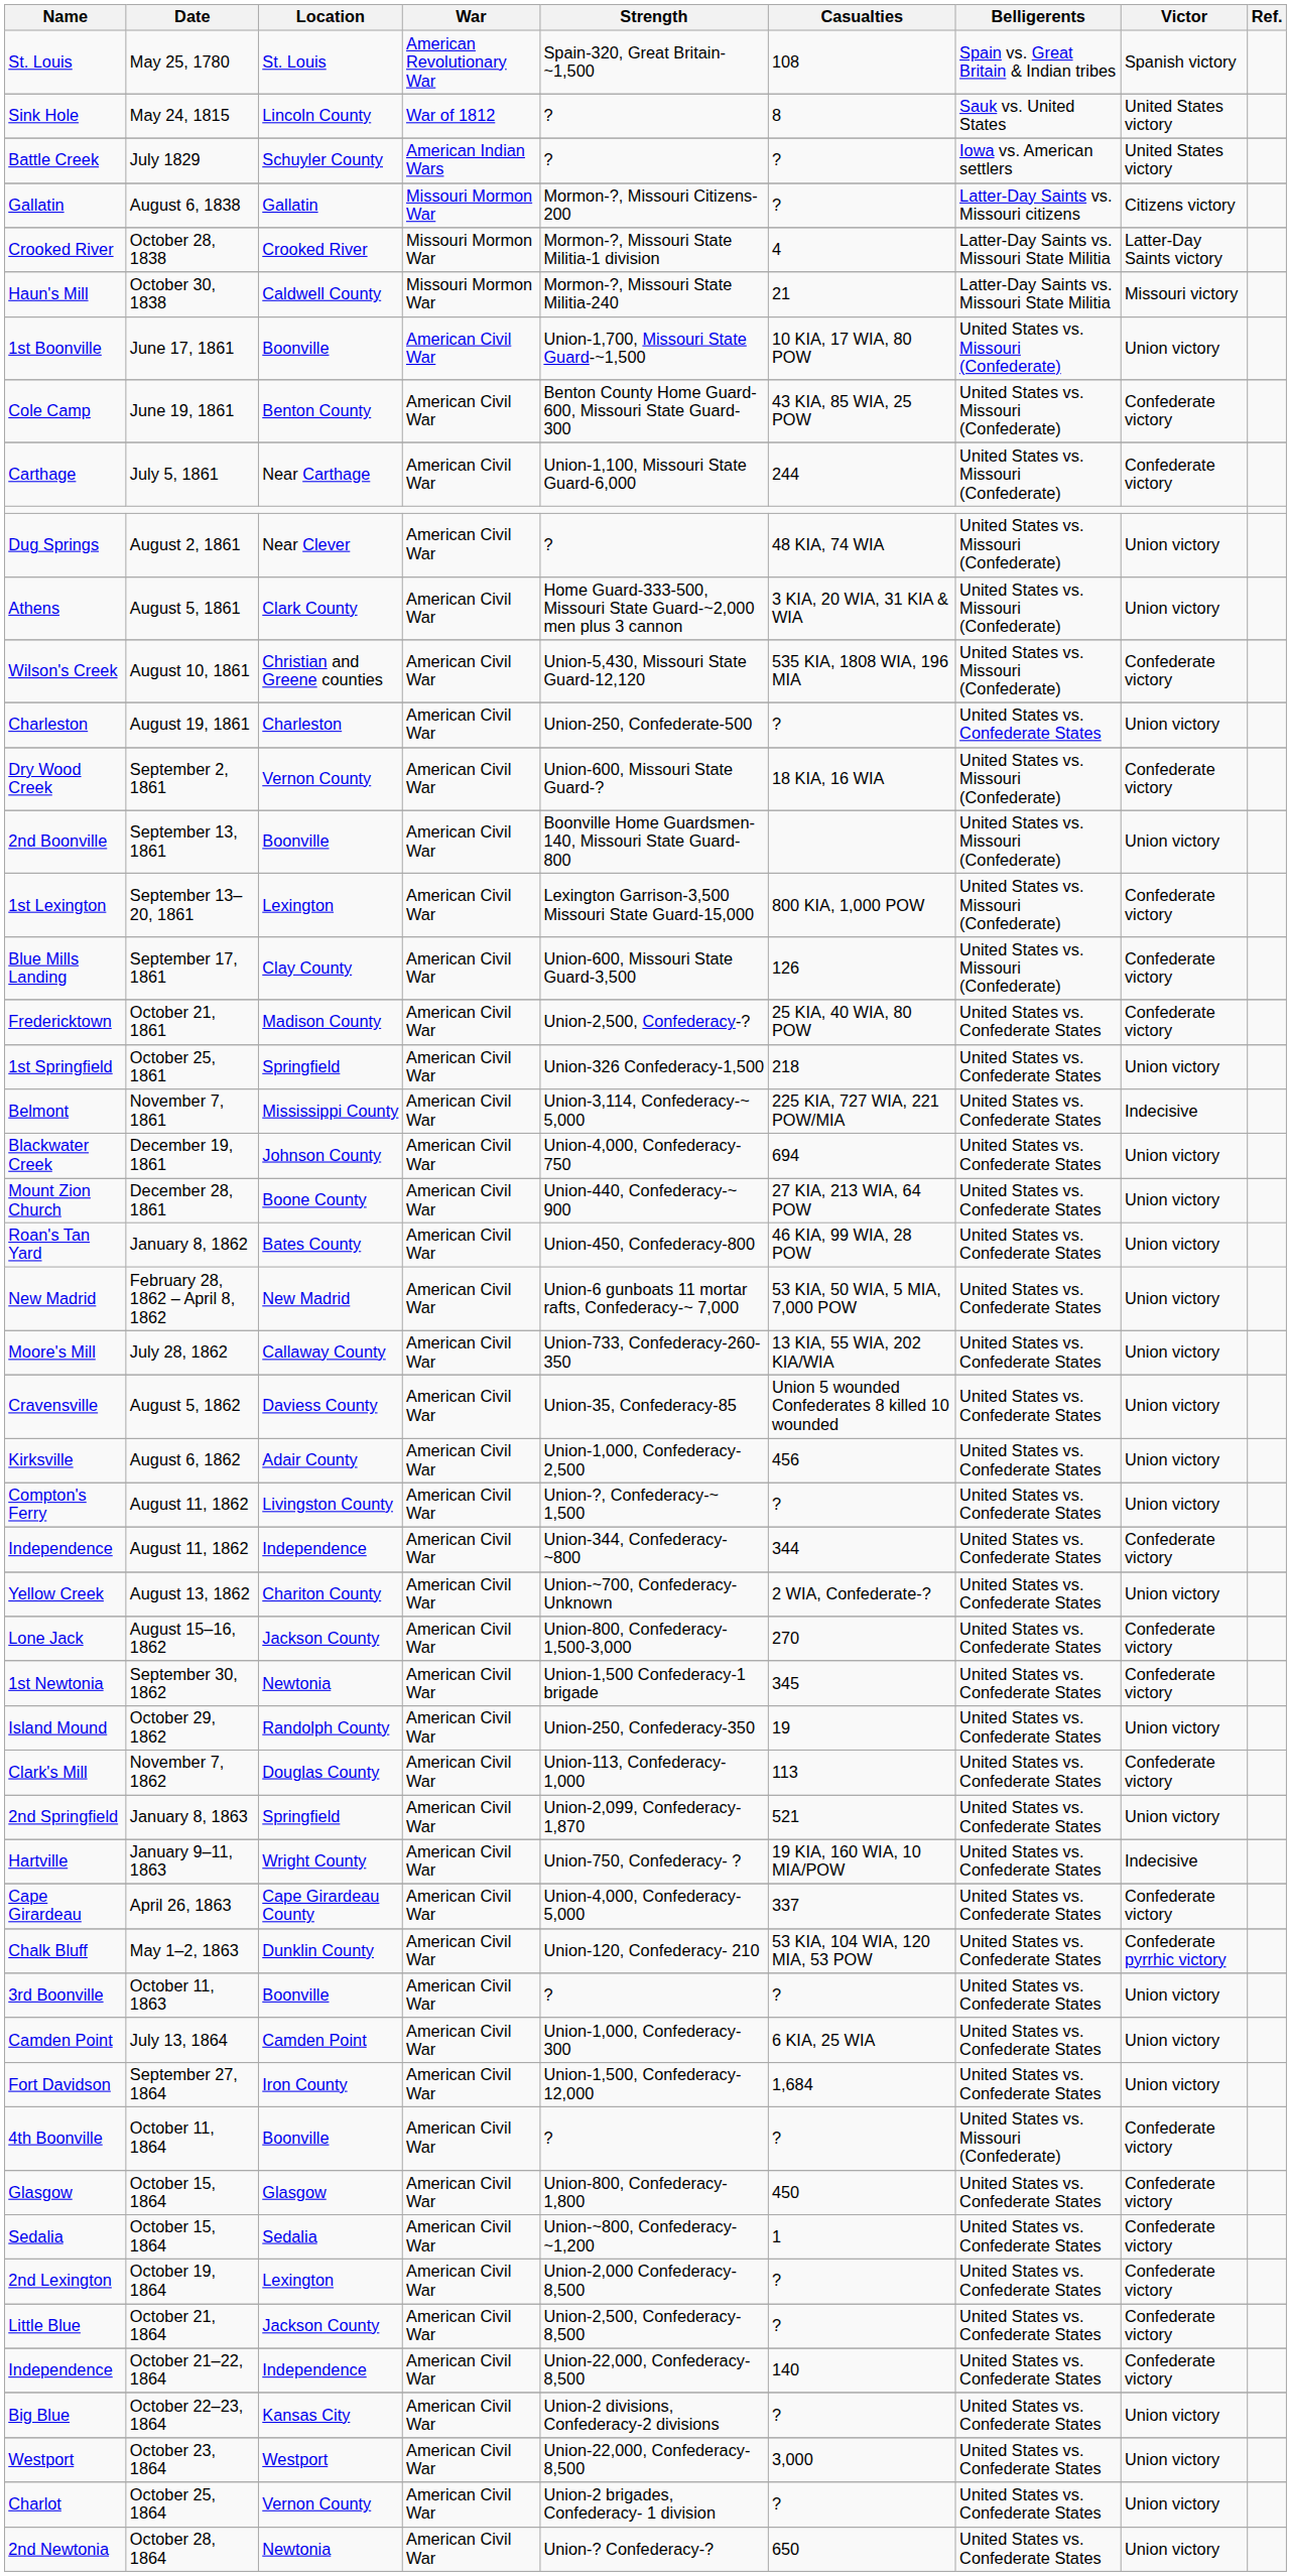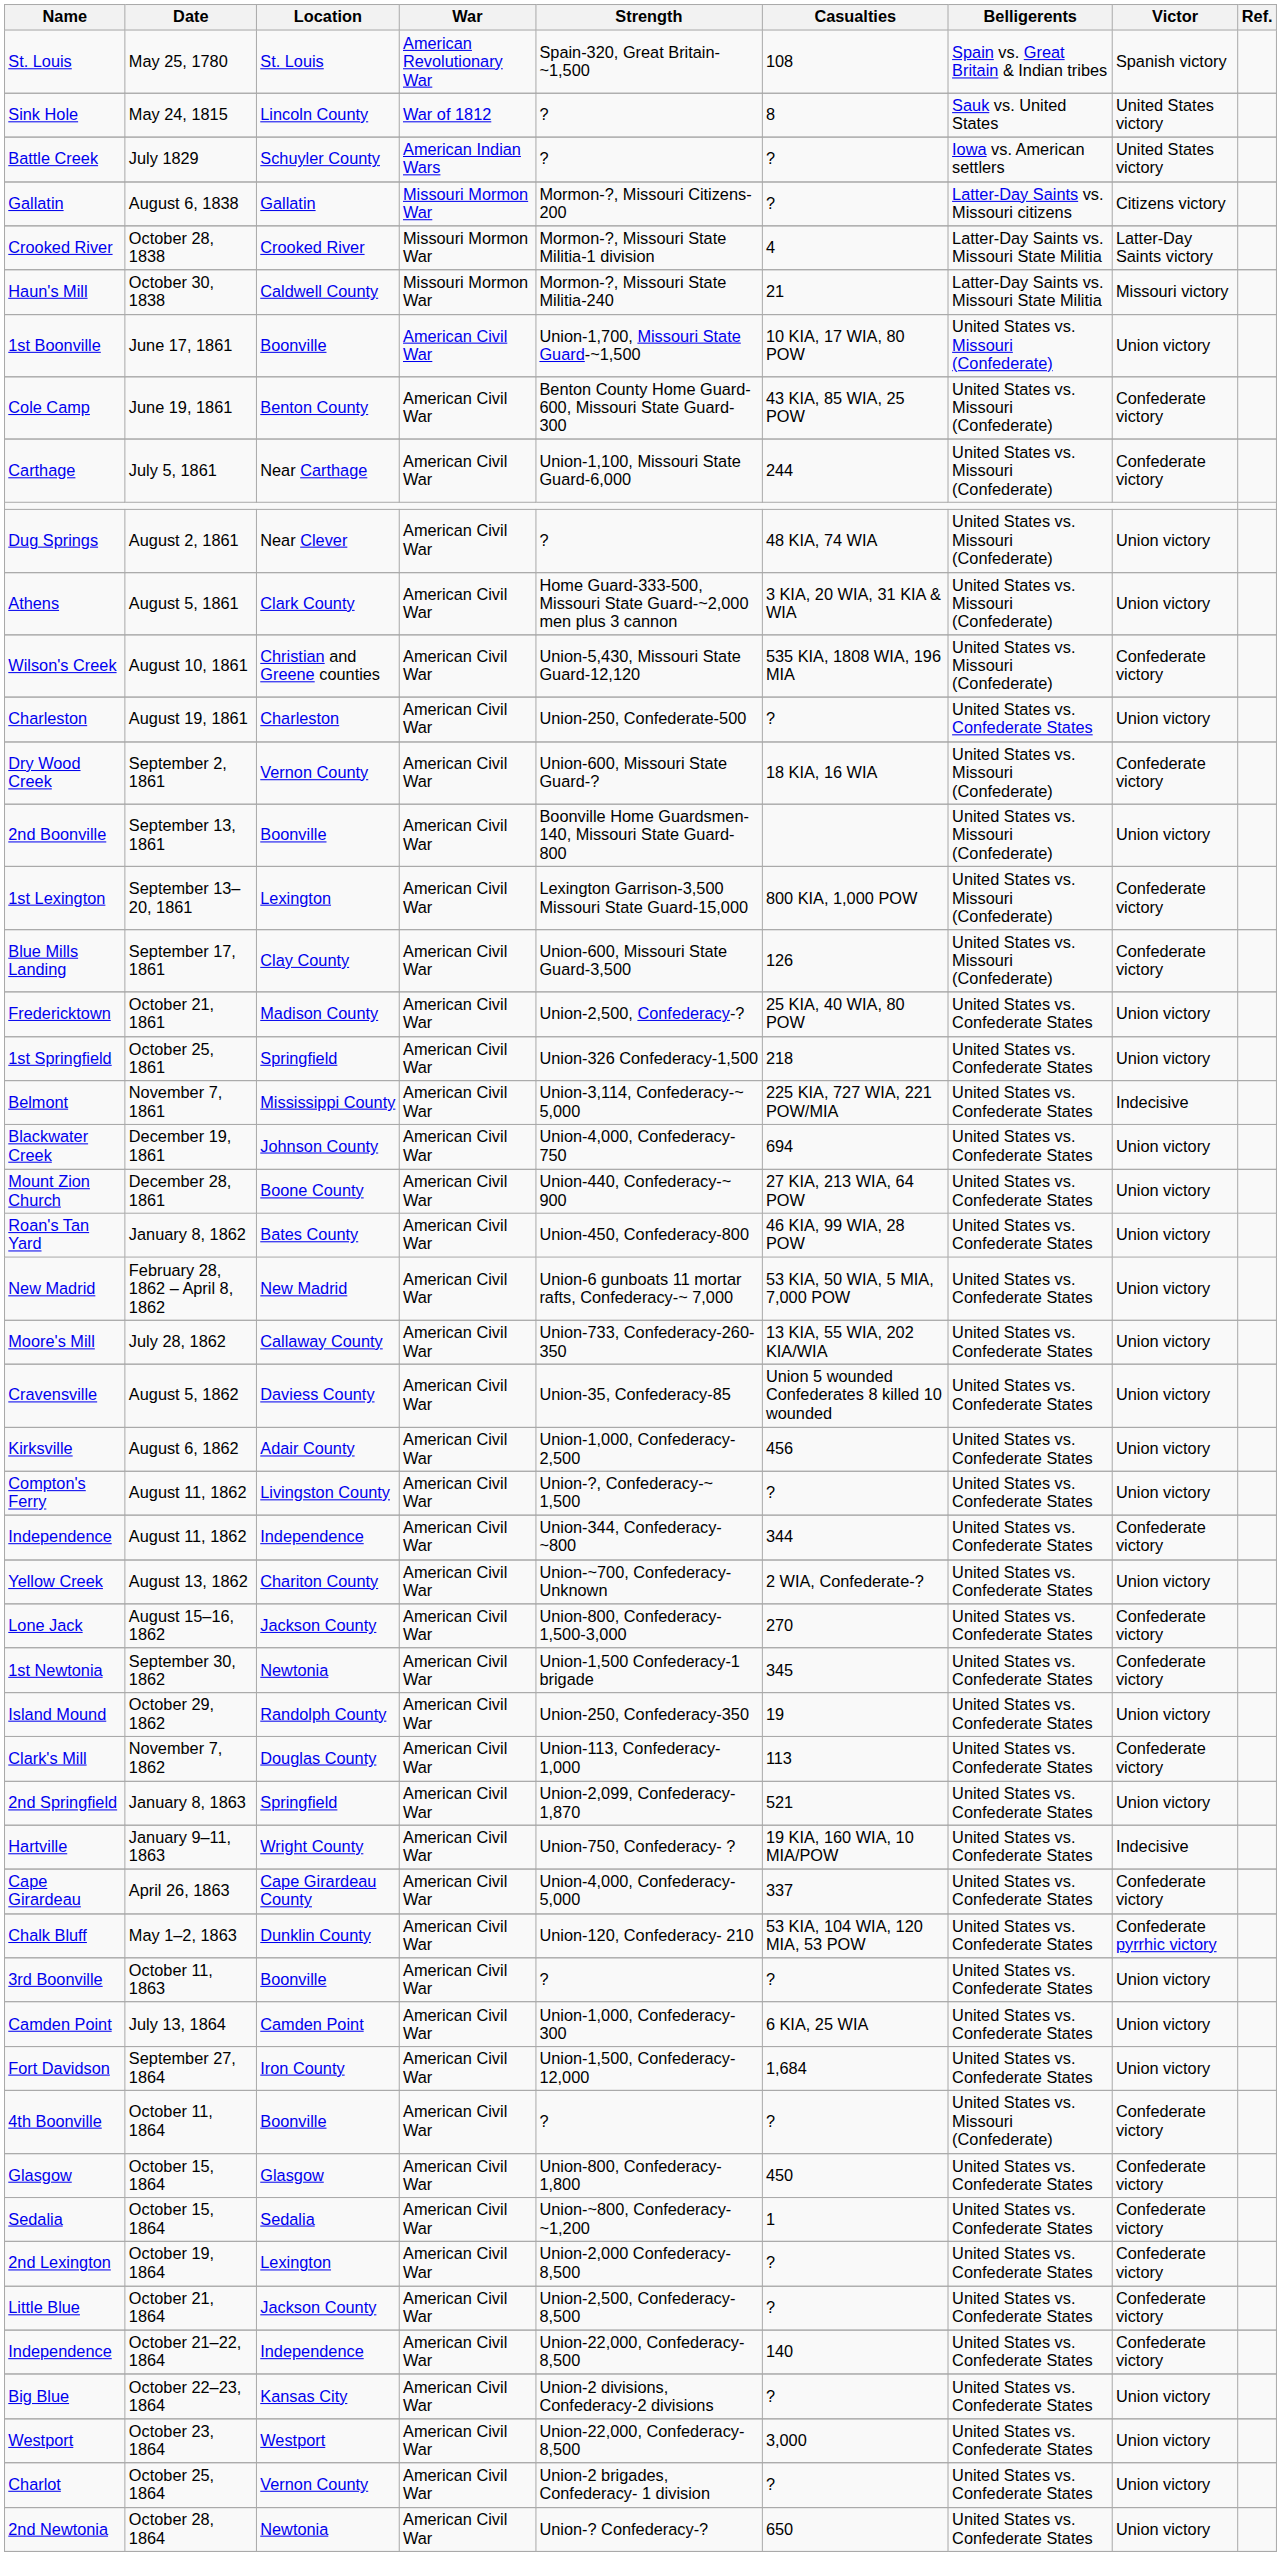Fredericktown | Victor: Confederate victory -> Union victory
